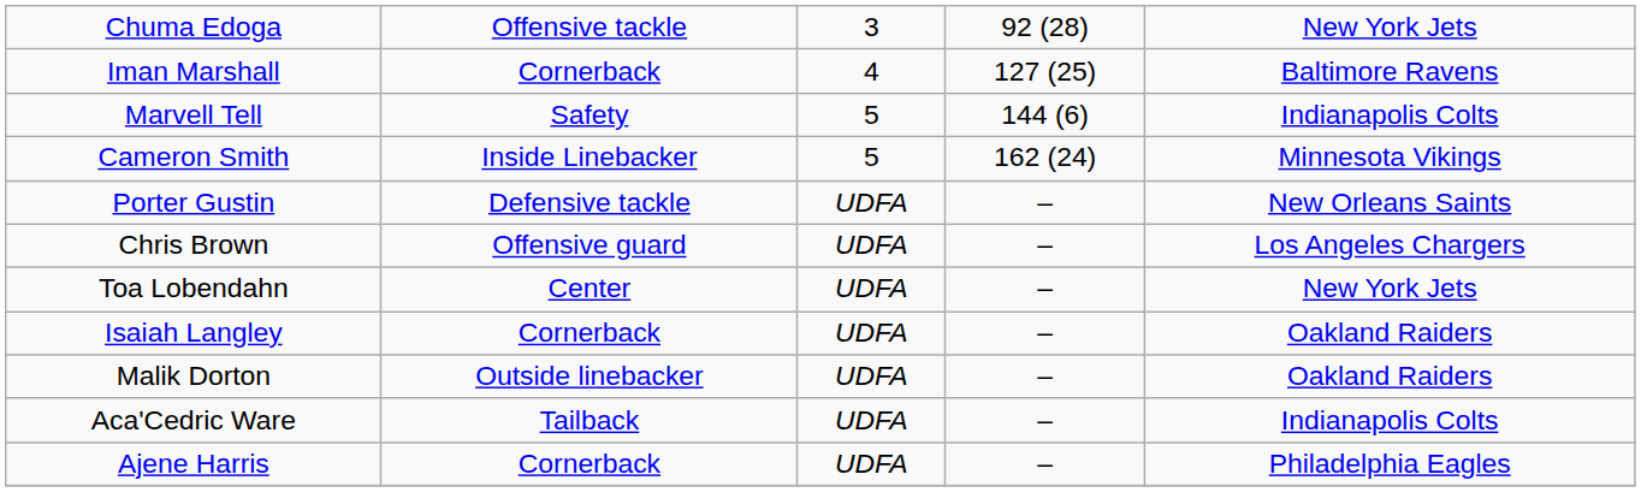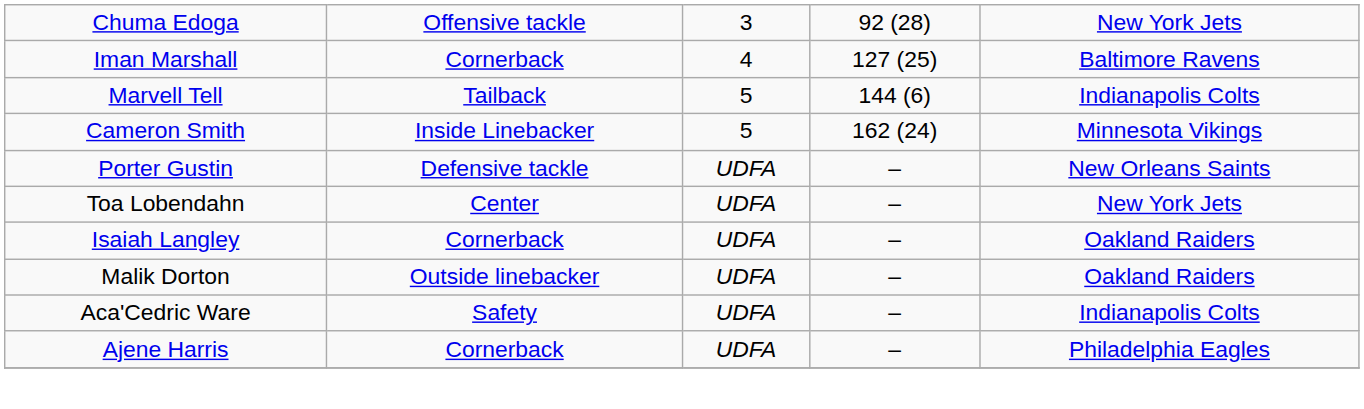Marvell Tell | column 2: Safety -> Tailback
- row: Chris Brown | Offensive guard | UDFA | – | Los Angeles Chargers
Aca'Cedric Ware | column 2: Tailback -> Safety
